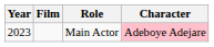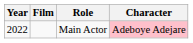Main Actor | Year: 2023 -> 2022
